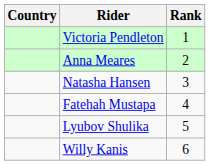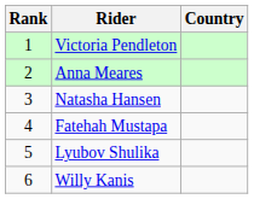columns swapped: Rank <-> Country
